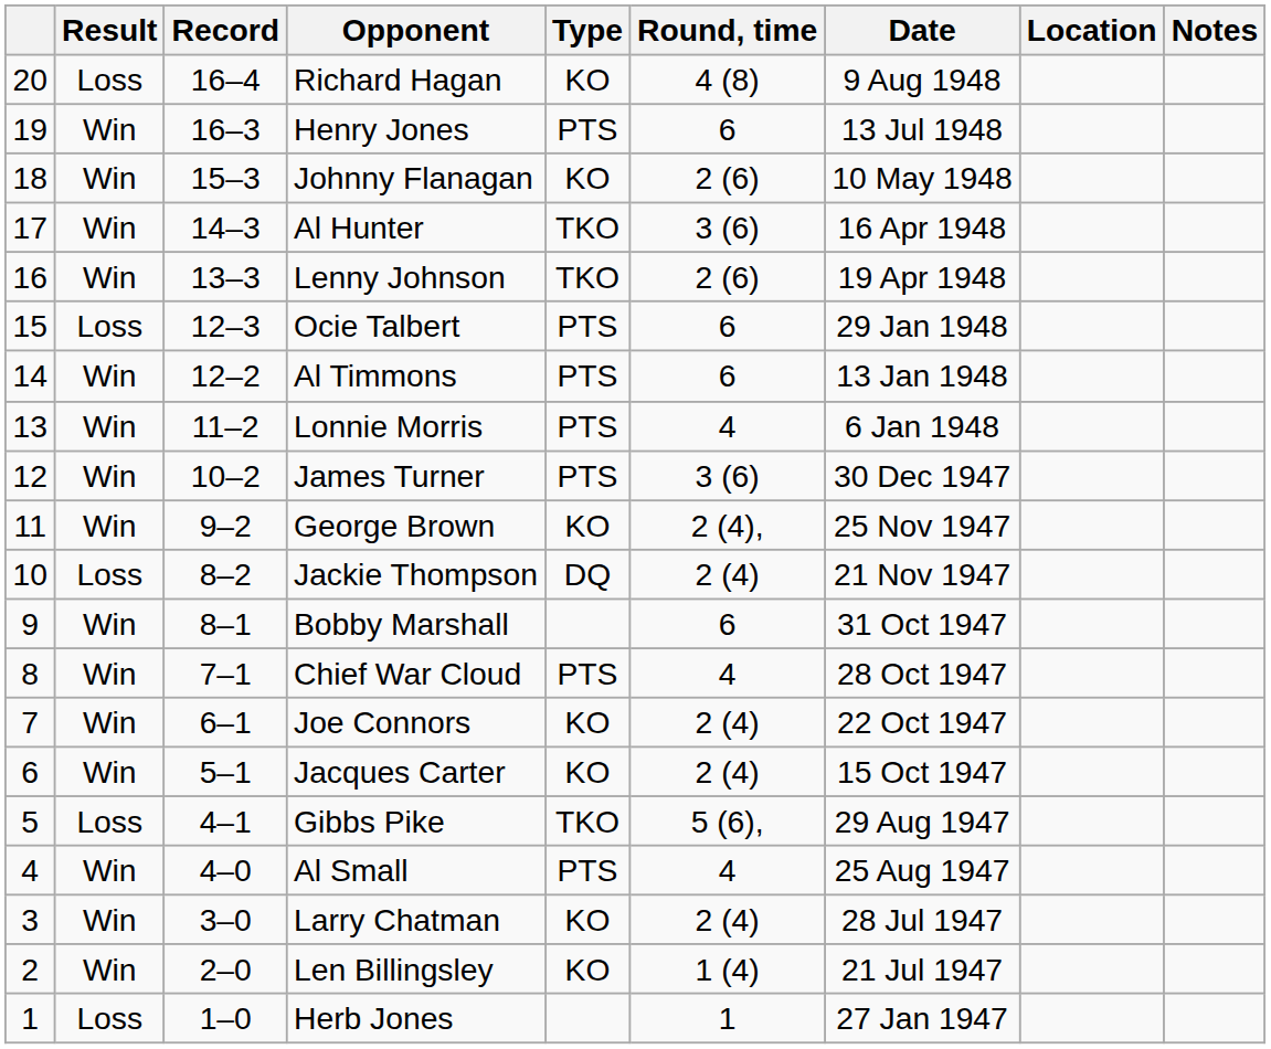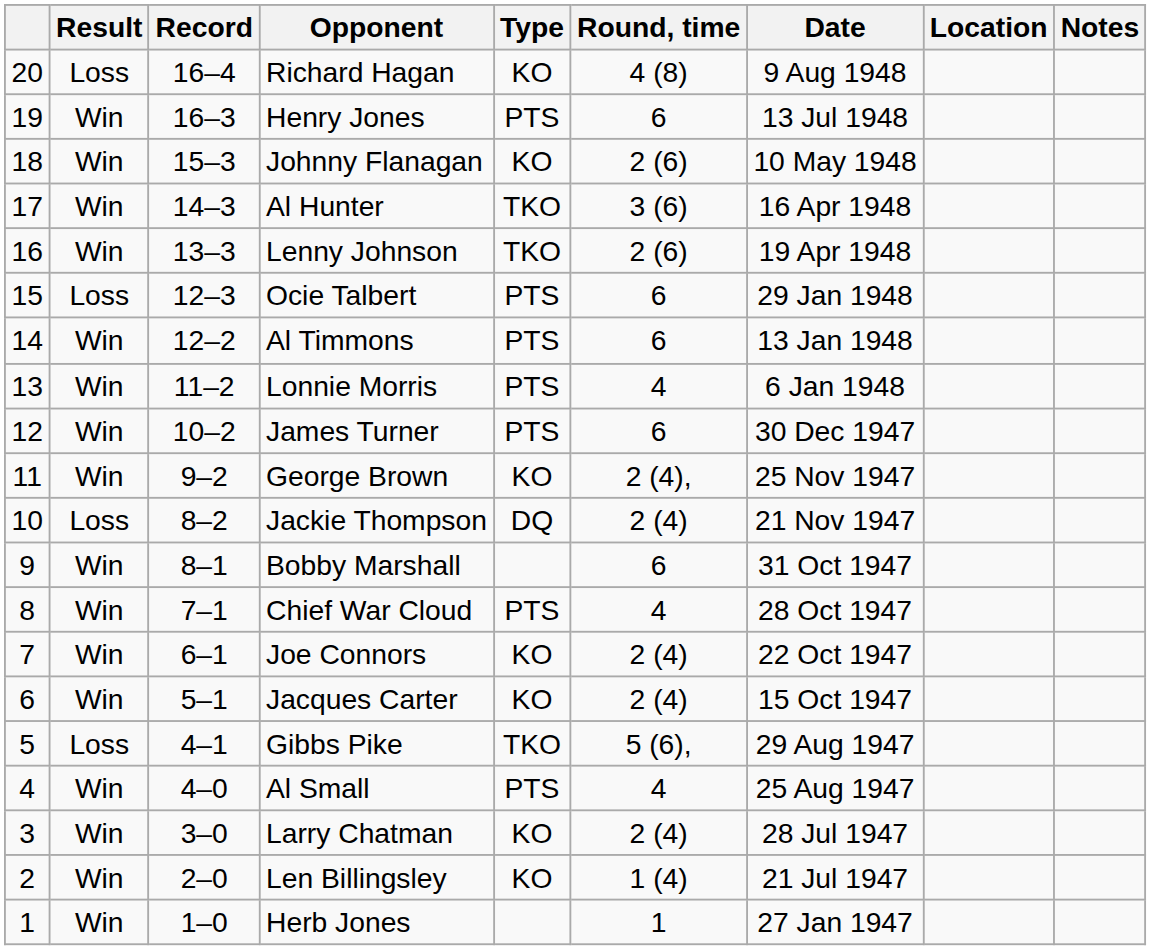James Turner | Round, time: 3 (6) -> 6
Herb Jones | Result: Loss -> Win
